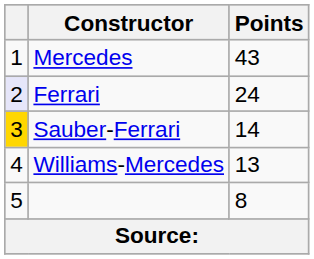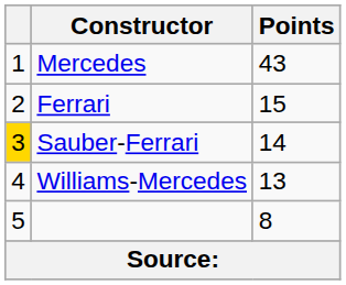Ferrari | column 1: lavender background -> no background
Ferrari | Points: 24 -> 15
